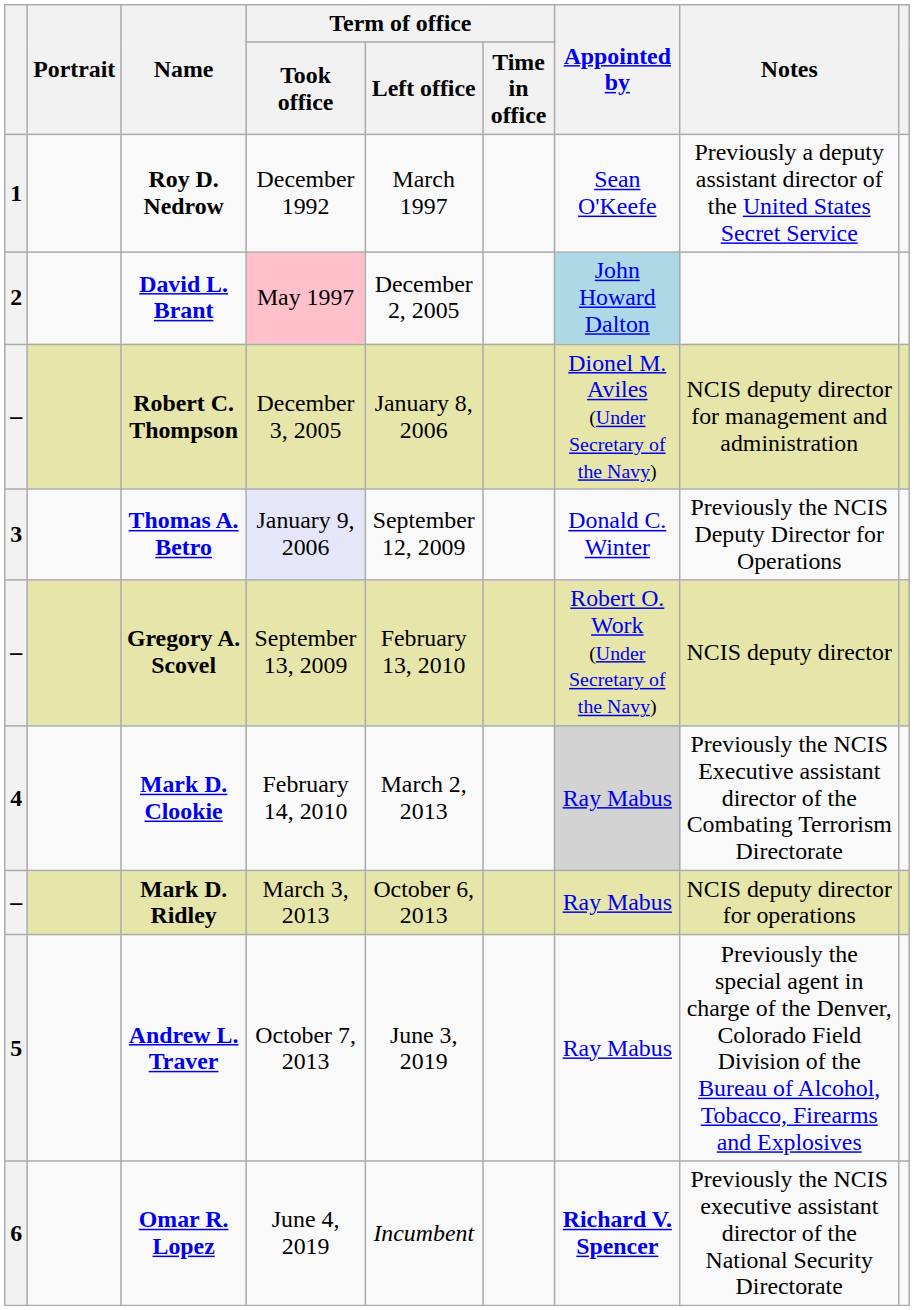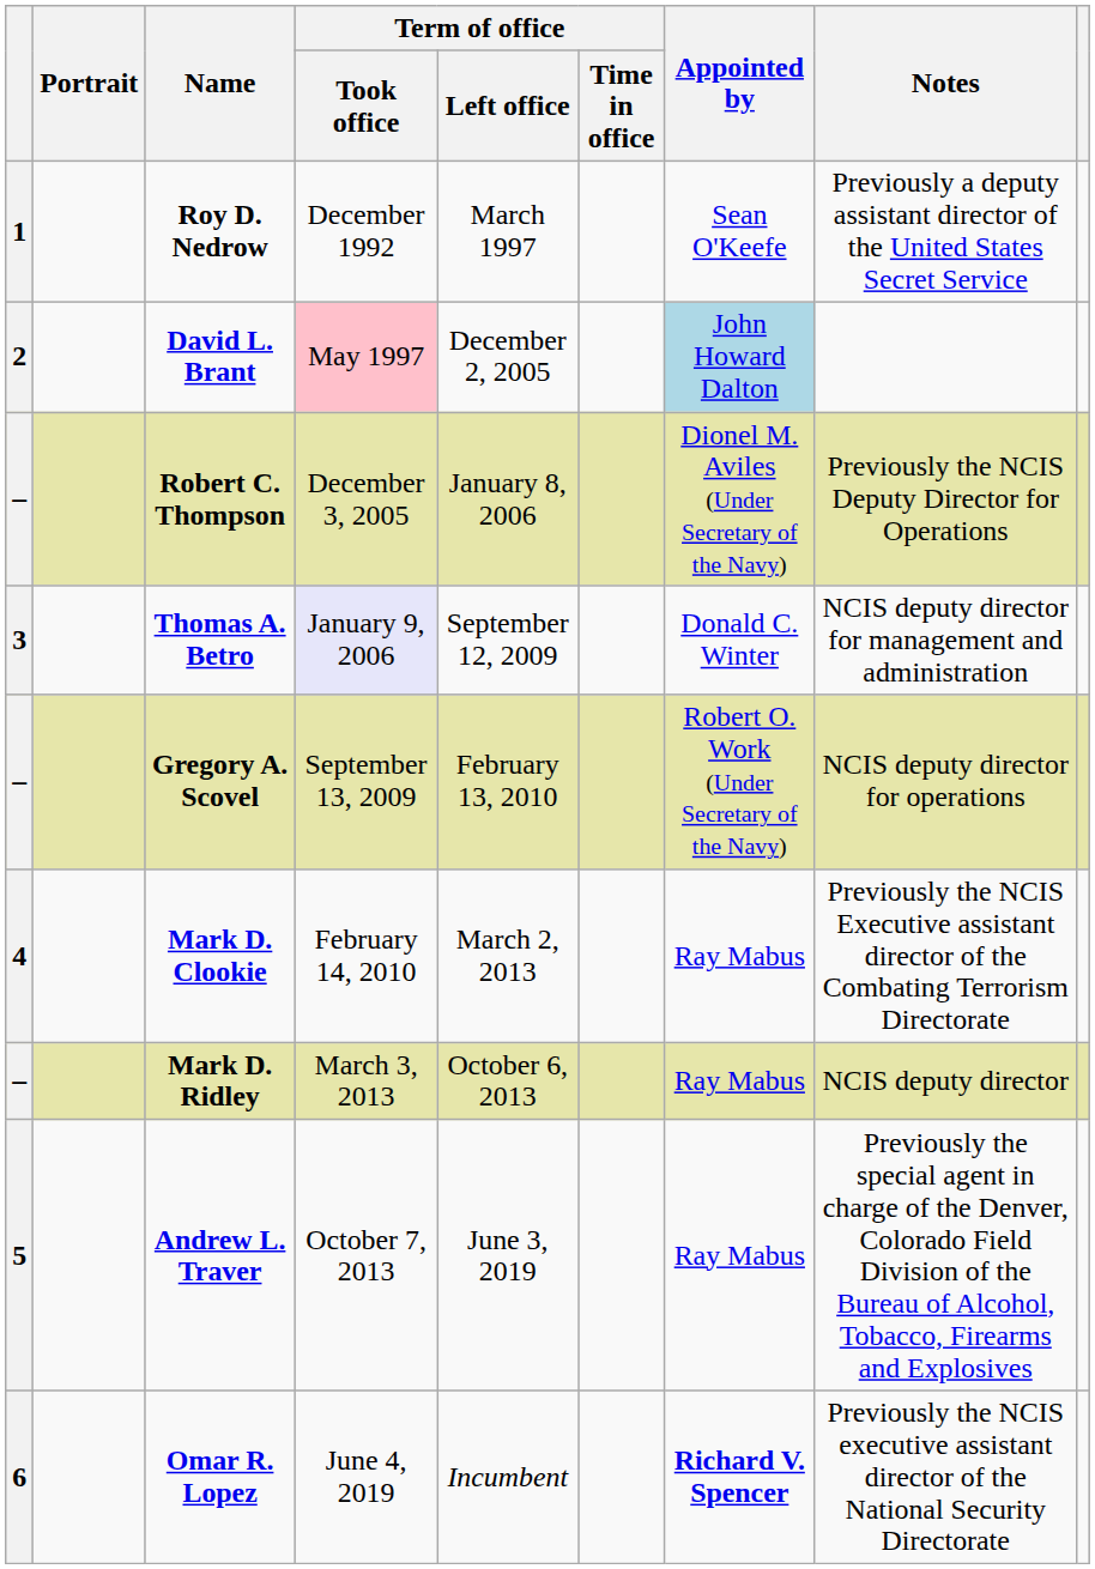Robert C. Thompson | Notes: NCIS deputy director for management and administration -> Previously the NCIS Deputy Director for Operations
Thomas A. Betro | Notes: Previously the NCIS Deputy Director for Operations -> NCIS deputy director for management and administration
Gregory A. Scovel | Notes: NCIS deputy director -> NCIS deputy director for operations
Mark D. Clookie | Appointed by: lightgrey background -> no background
Mark D. Ridley | Notes: NCIS deputy director for operations -> NCIS deputy director
